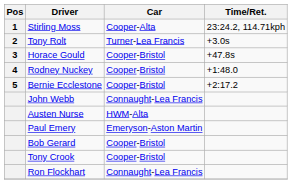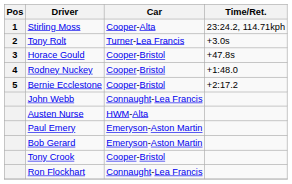Bob Gerard | Car: Cooper-Bristol -> Emeryson-Aston Martin
